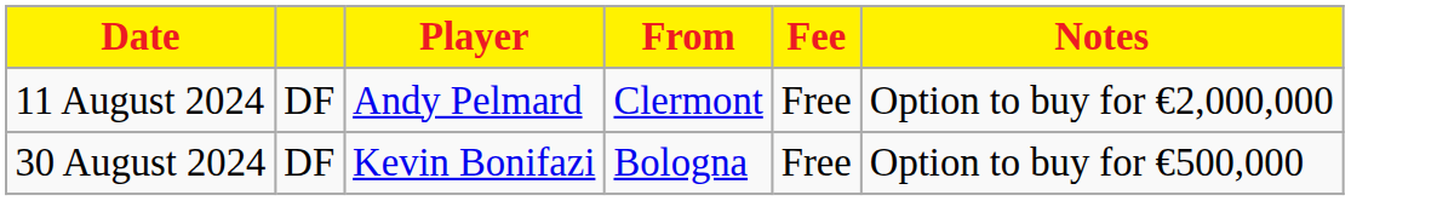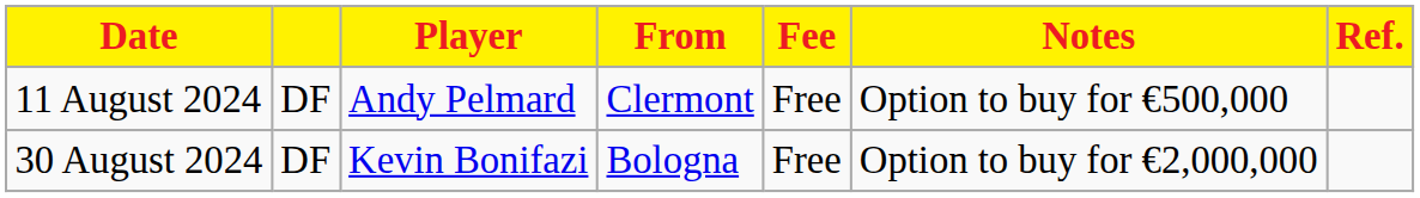+ column: Ref.
11 August 2024 | Notes: Option to buy for €2,000,000 -> Option to buy for €500,000
30 August 2024 | Notes: Option to buy for €500,000 -> Option to buy for €2,000,000
